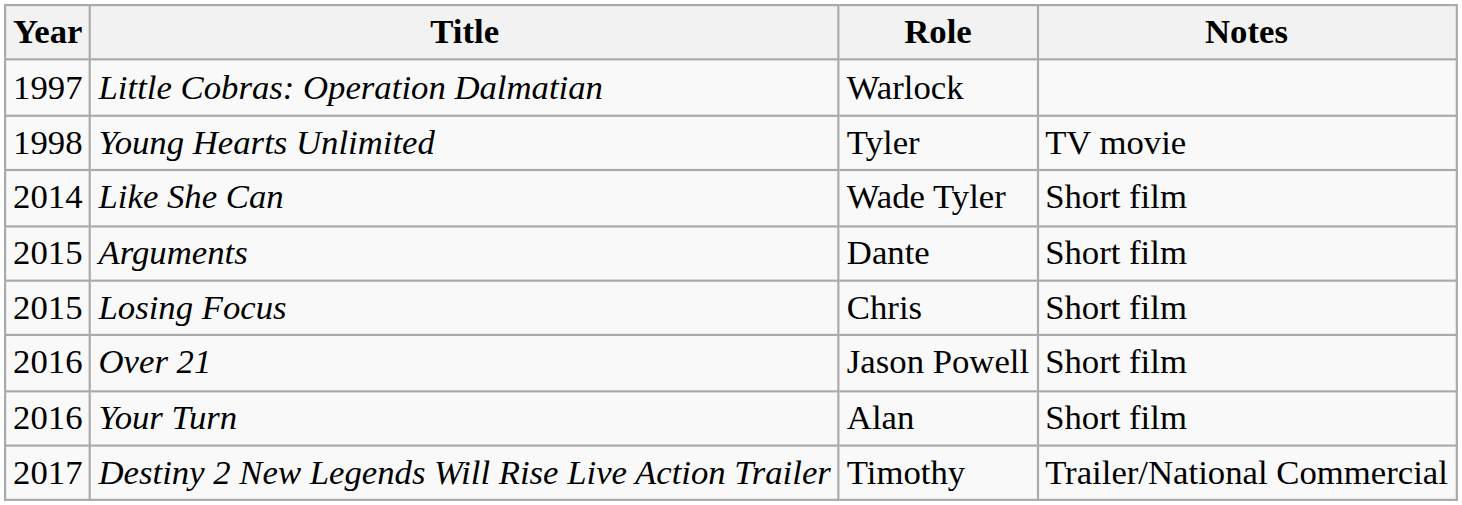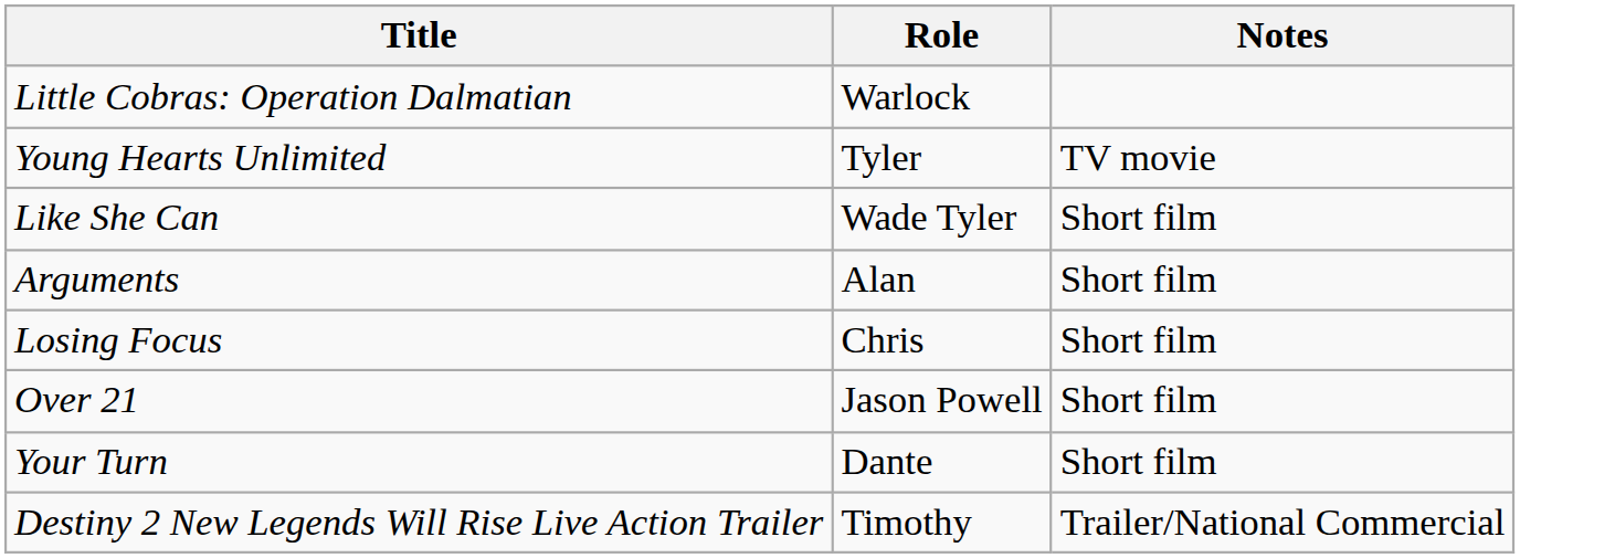- column: Year | 1997 | 1998 | 2014 | 2015 | 2015 | 2016 | 2016 | 2017
Arguments | Role: Dante -> Alan
Your Turn | Role: Alan -> Dante
